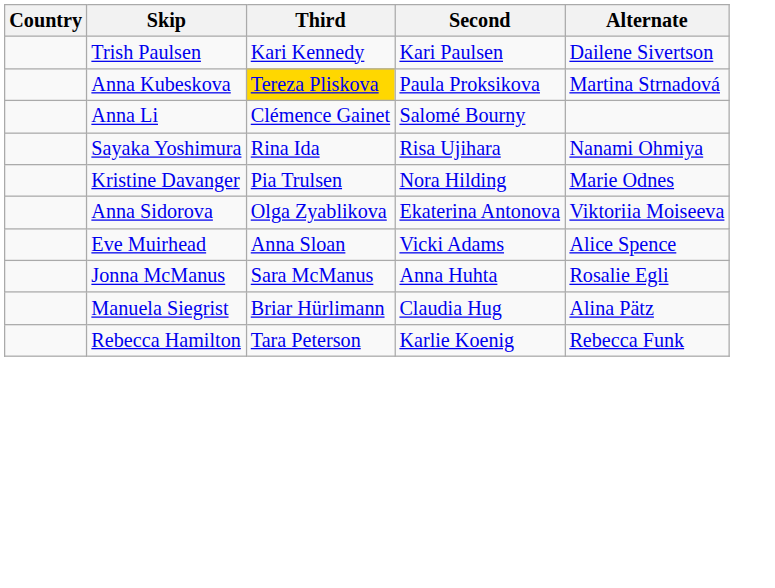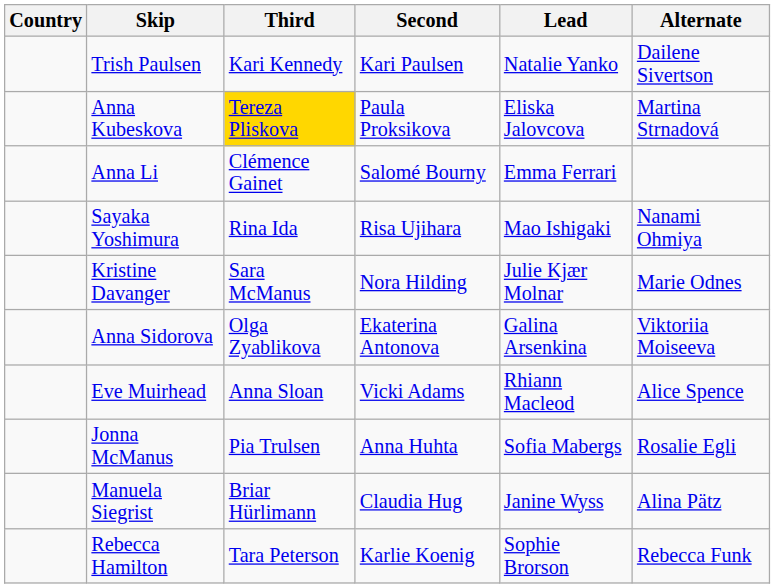+ column: Lead | Natalie Yanko | Eliska Jalovcova | Emma Ferrari | Mao Ishigaki | Julie Kjær Molnar | Galina Arsenkina | Rhiann Macleod | Sofia Mabergs | Janine Wyss | Sophie Brorson
Kristine Davanger | Third: Pia Trulsen -> Sara McManus
Jonna McManus | Third: Sara McManus -> Pia Trulsen
